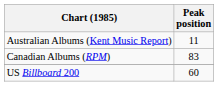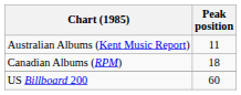Canadian Albums (RPM) | Peak position: 83 -> 18
